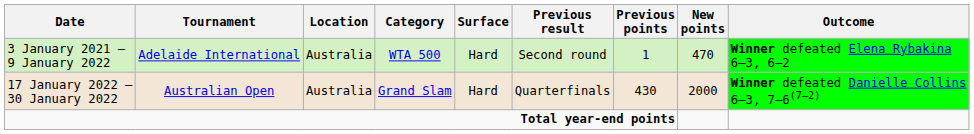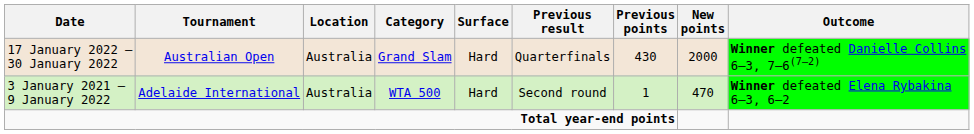rows swapped: 3 January 2021 – 9 January 2022 <-> 17 January 2022 – 30 January 2022
